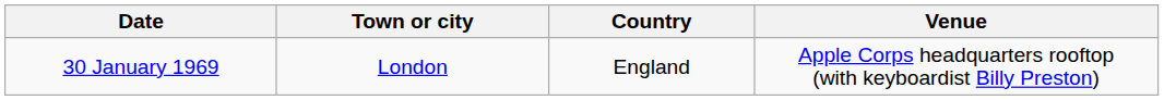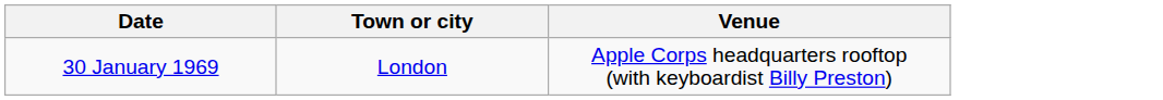- column: Country | England
